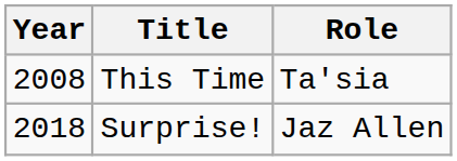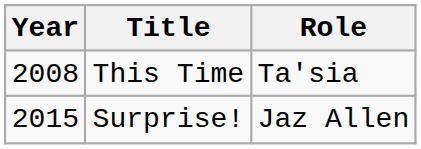Surprise! | Year: 2018 -> 2015
